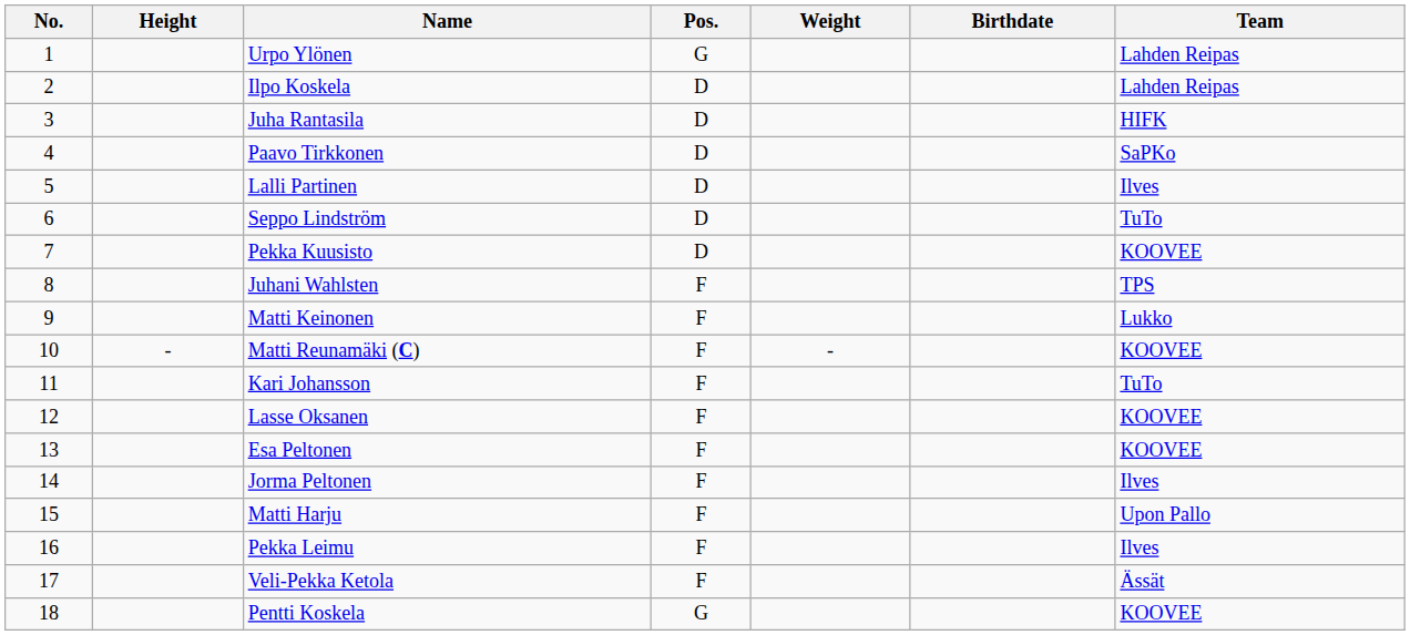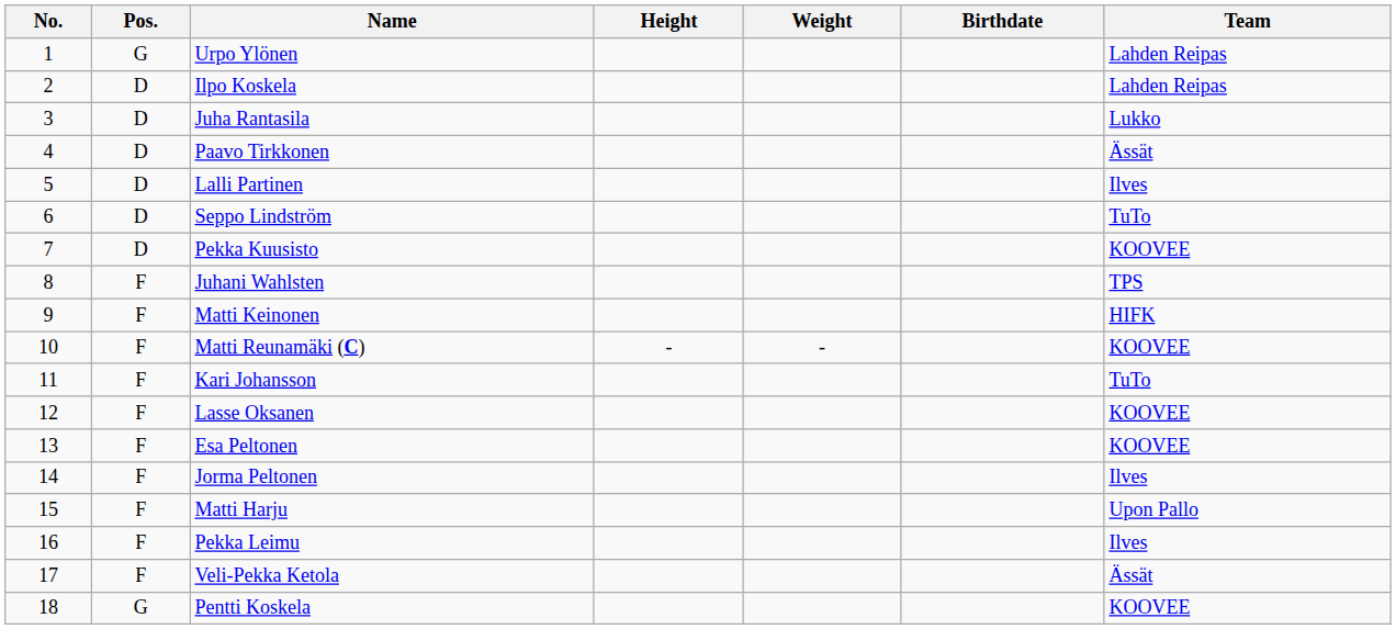columns swapped: Pos. <-> Height
Juha Rantasila | Team: HIFK -> Lukko
Paavo Tirkkonen | Team: SaPKo -> Ässät
Matti Keinonen | Team: Lukko -> HIFK
